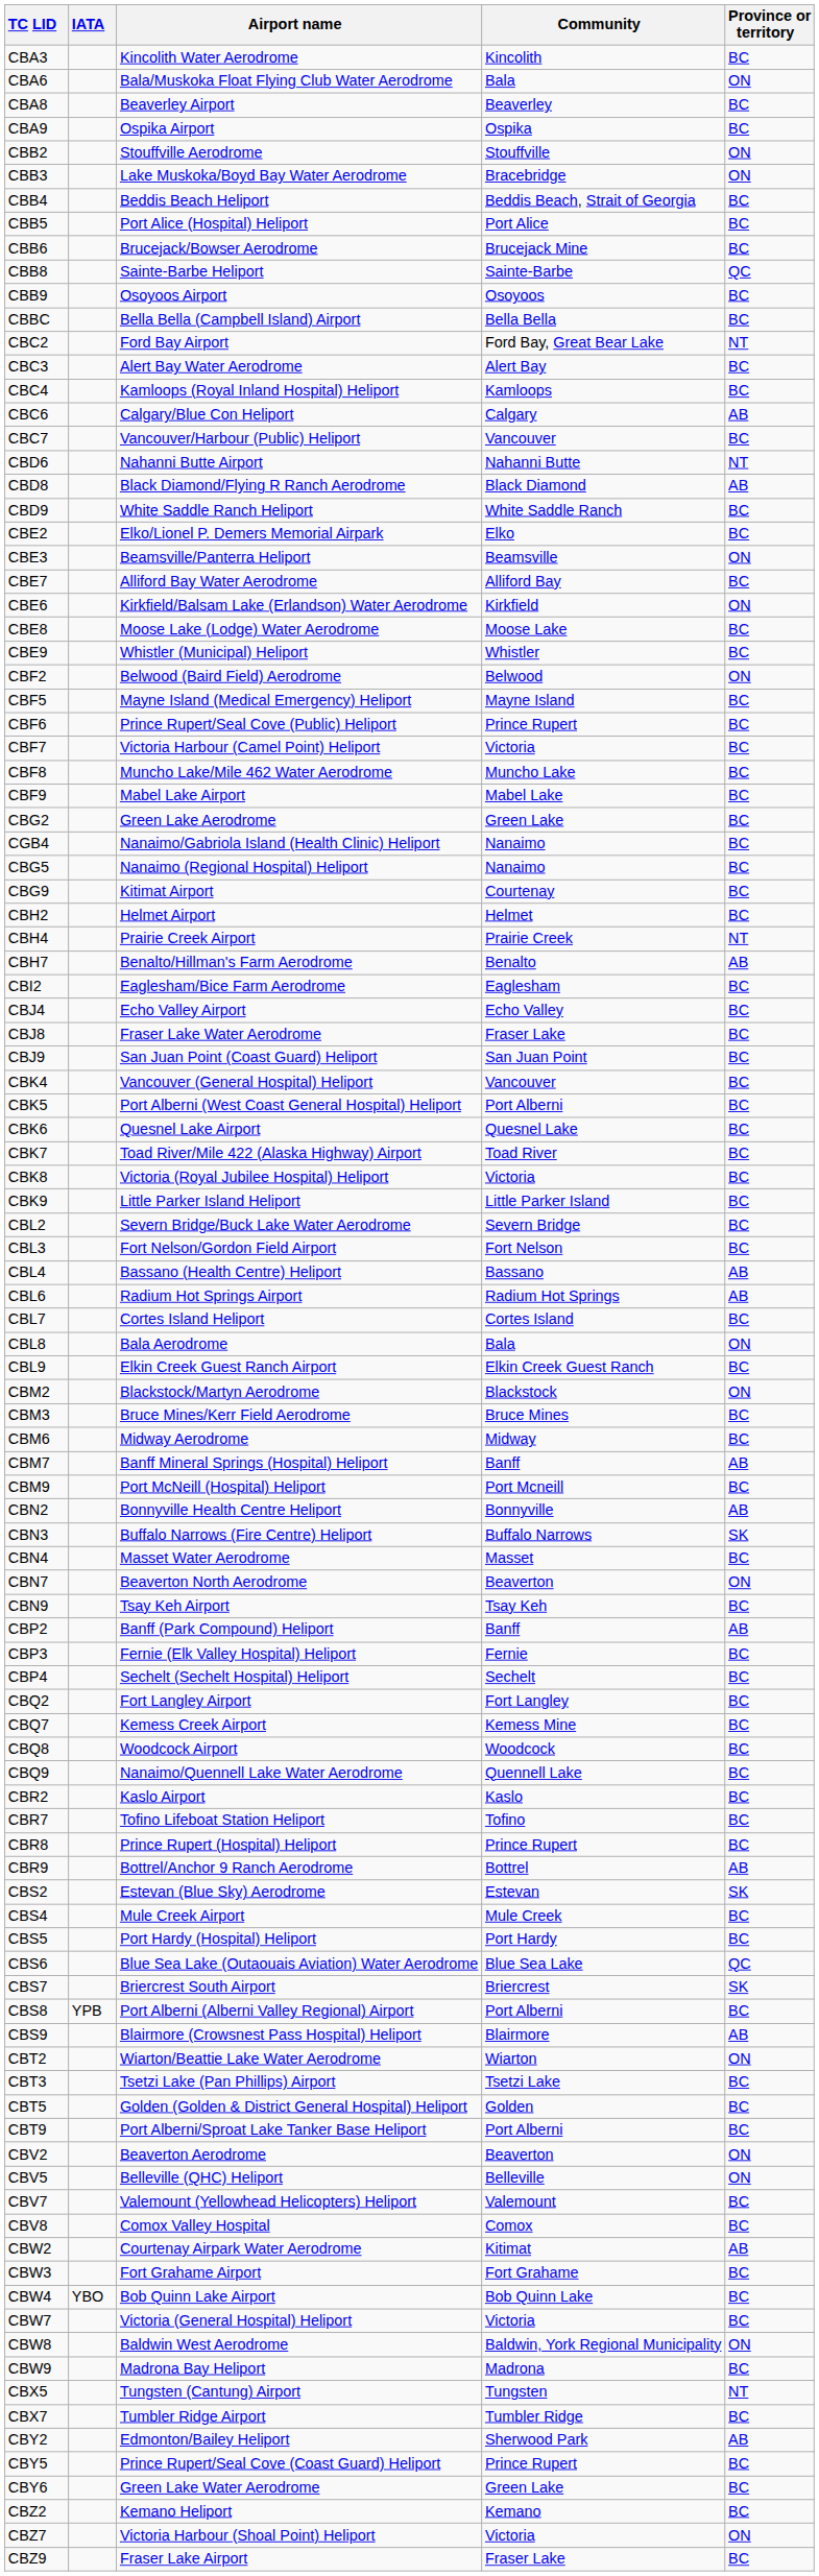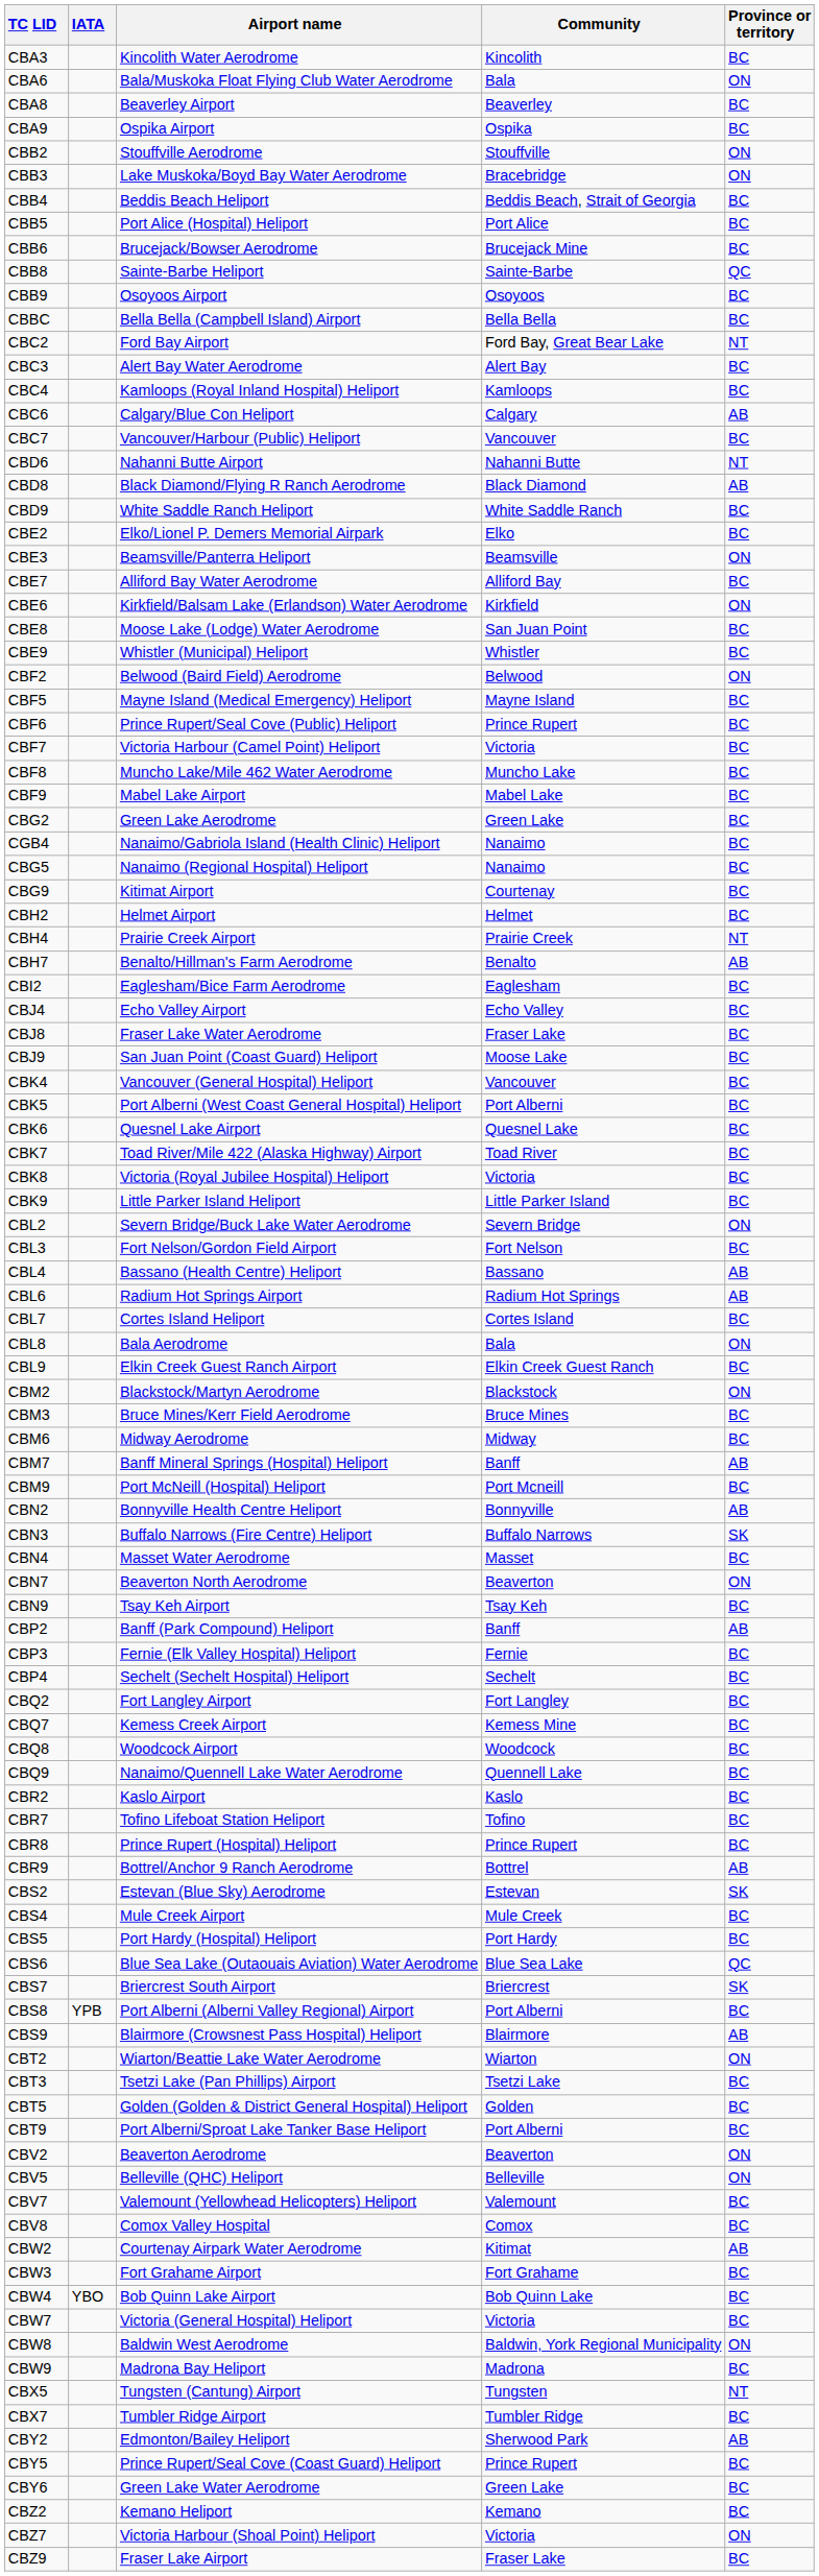CBE8 | Community: Moose Lake -> San Juan Point
CBJ9 | Community: San Juan Point -> Moose Lake
CBL2 | Province or territory: BC -> ON
